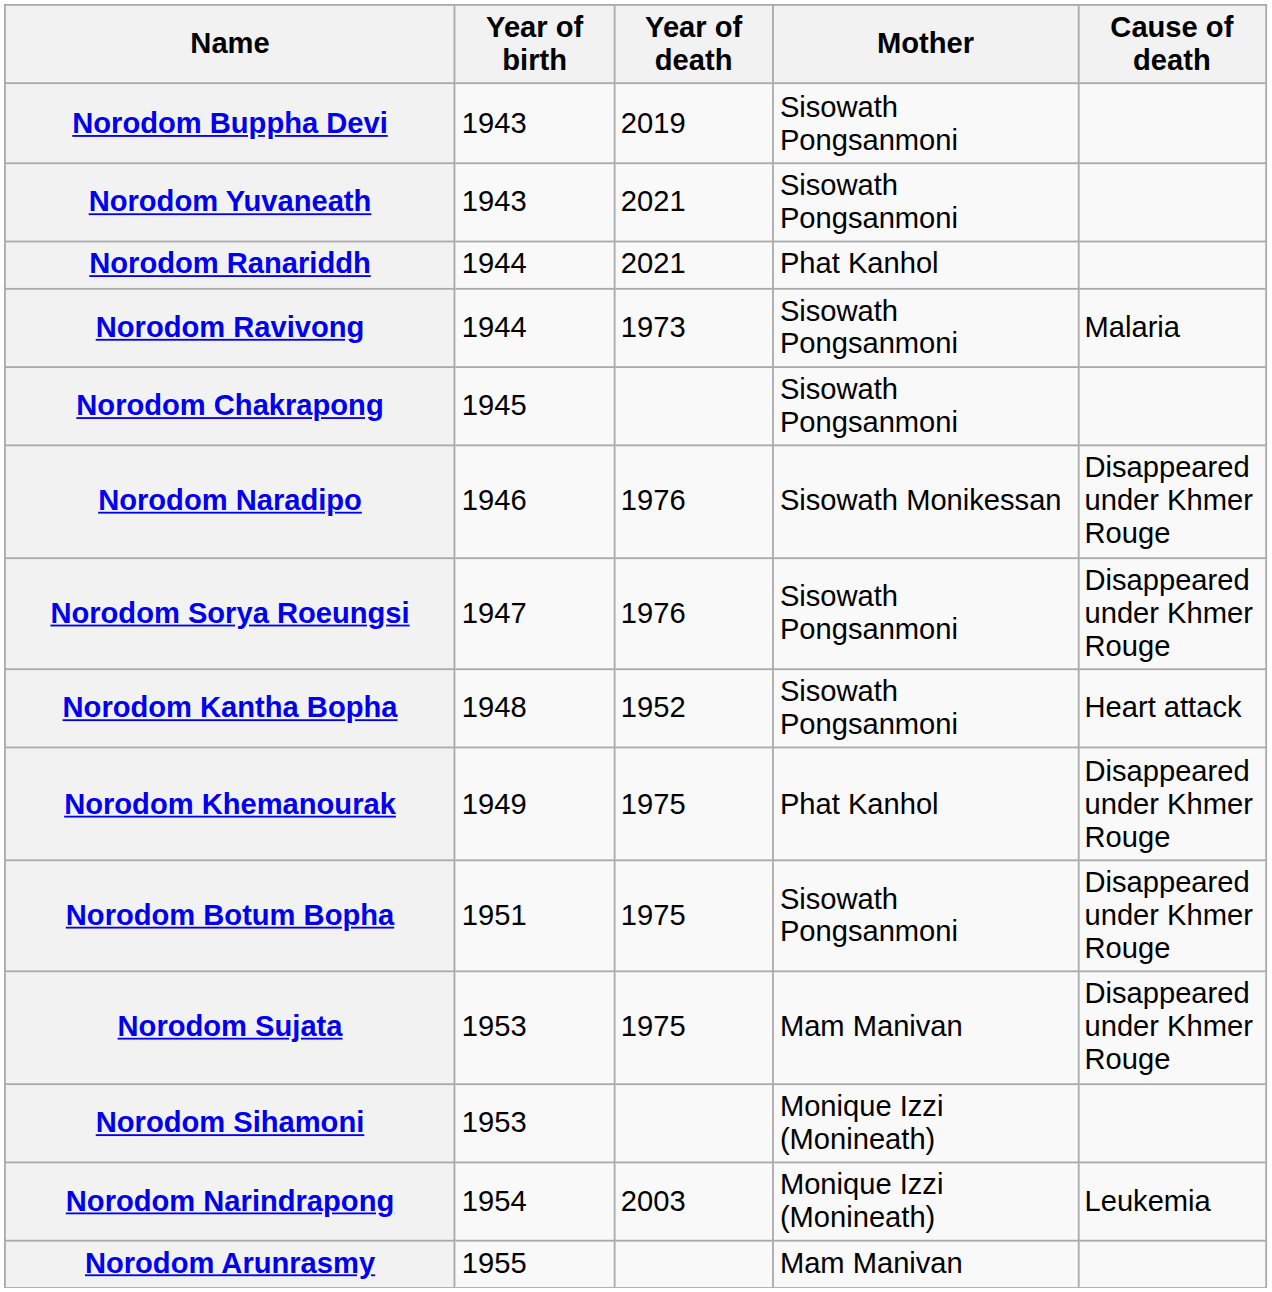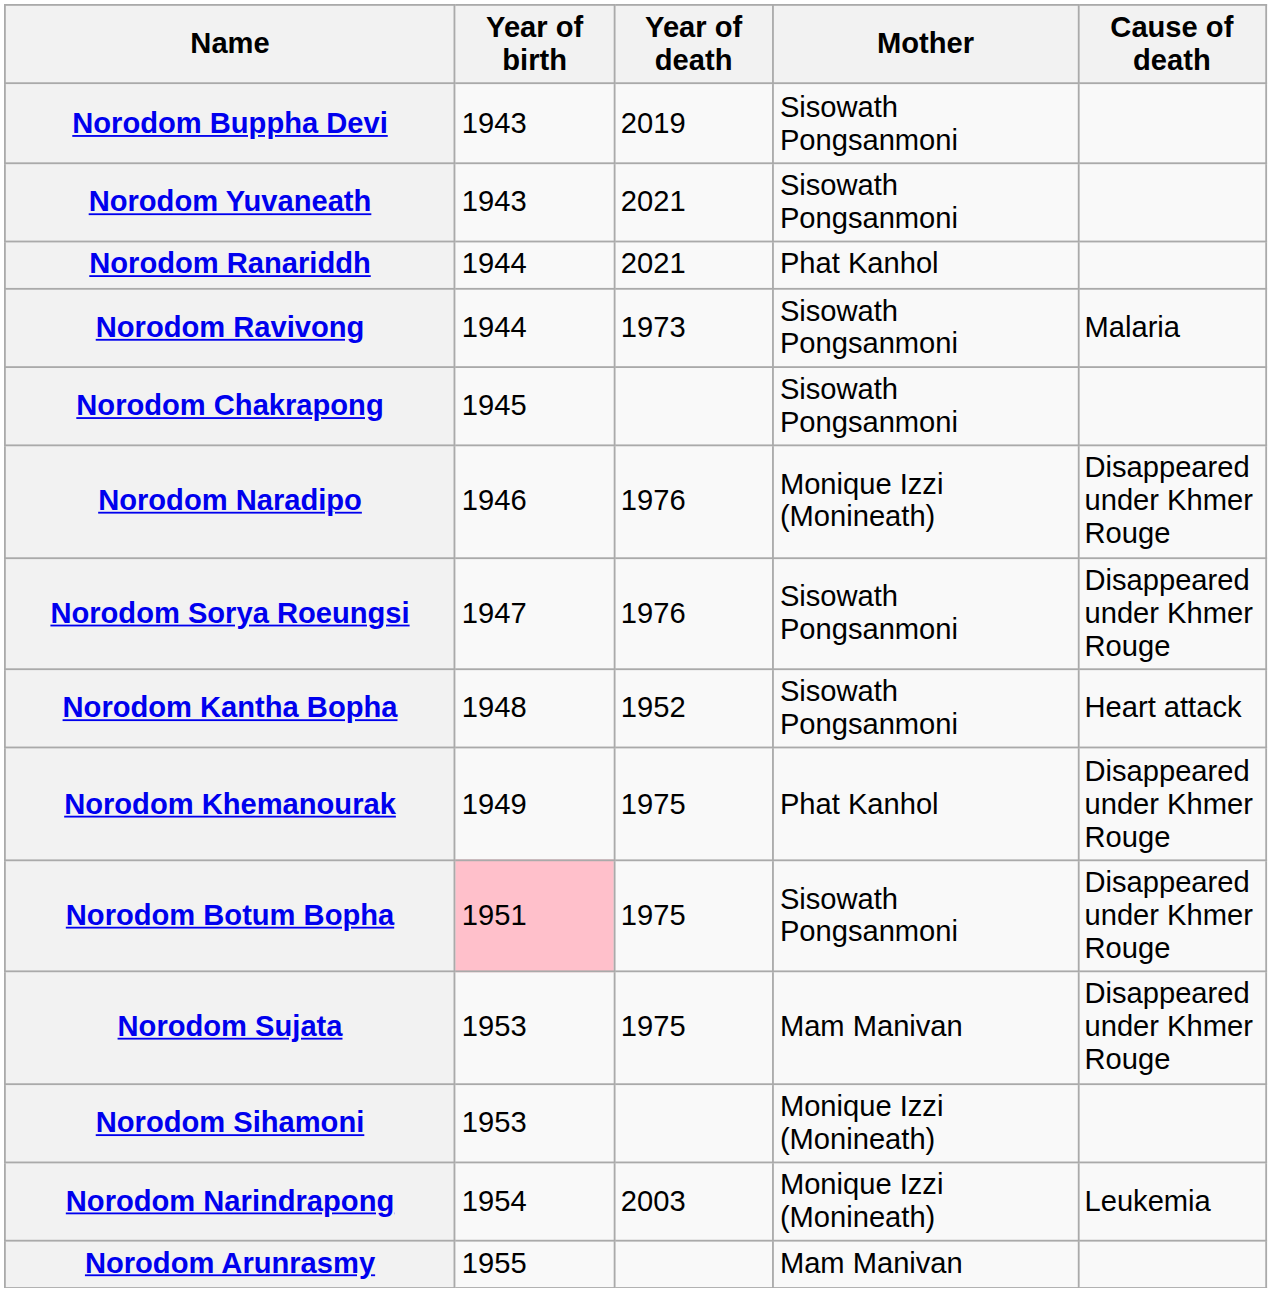Norodom Naradipo | Mother: Sisowath Monikessan -> Monique Izzi (Monineath)
Norodom Botum Bopha | Year of birth: no background -> pink background
